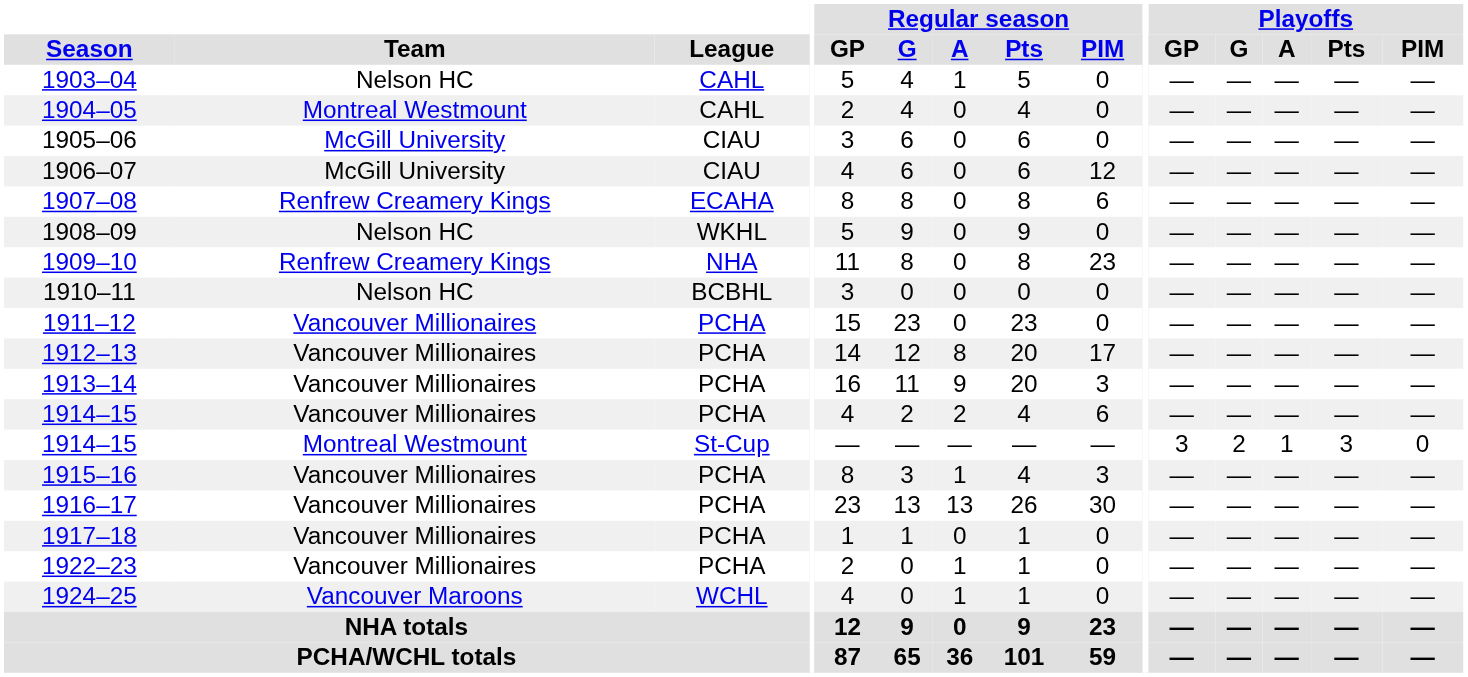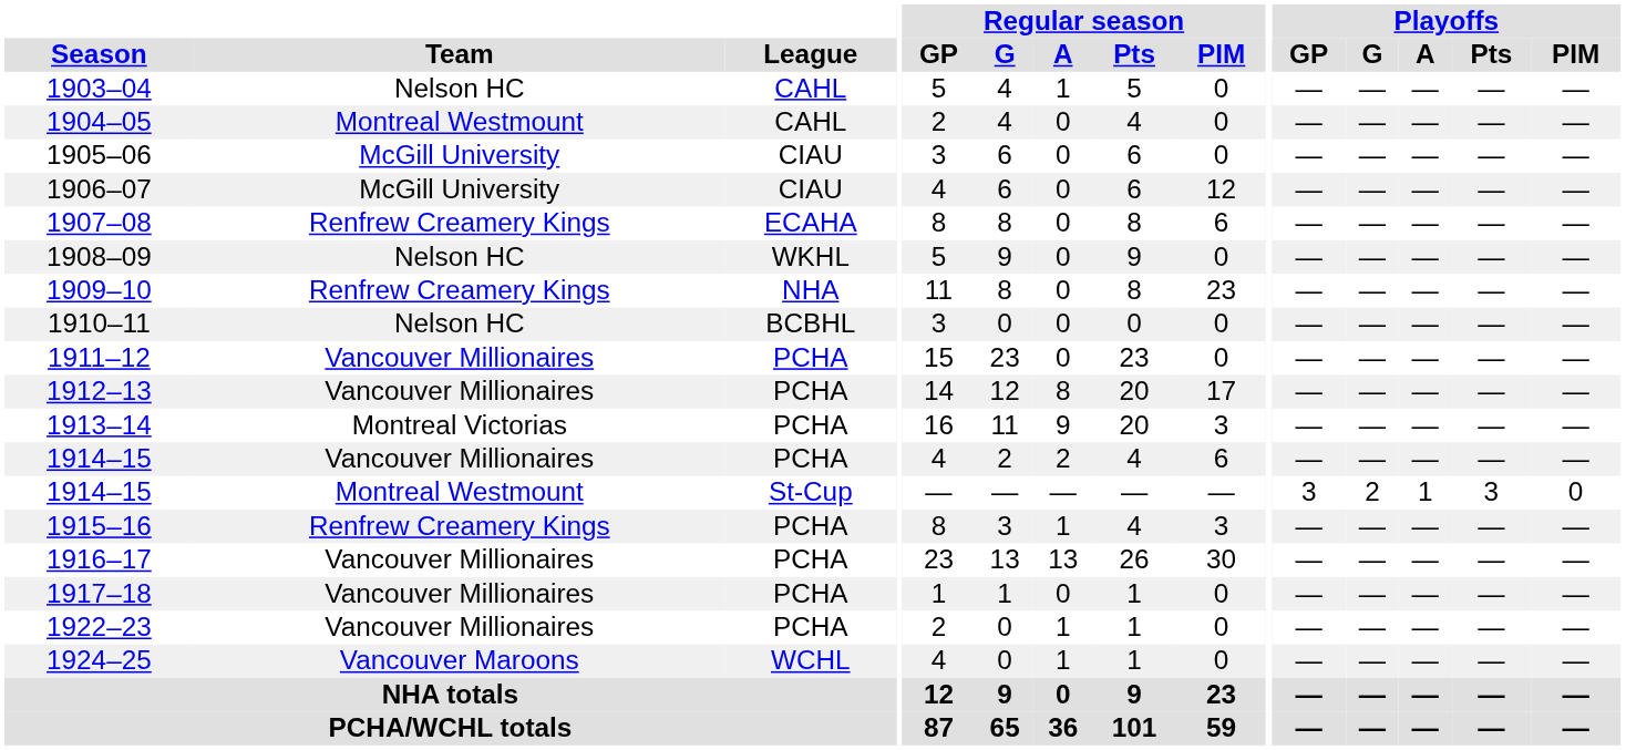1913–14 | Team: Vancouver Millionaires -> Montreal Victorias
1915–16 | Team: Vancouver Millionaires -> Renfrew Creamery Kings
